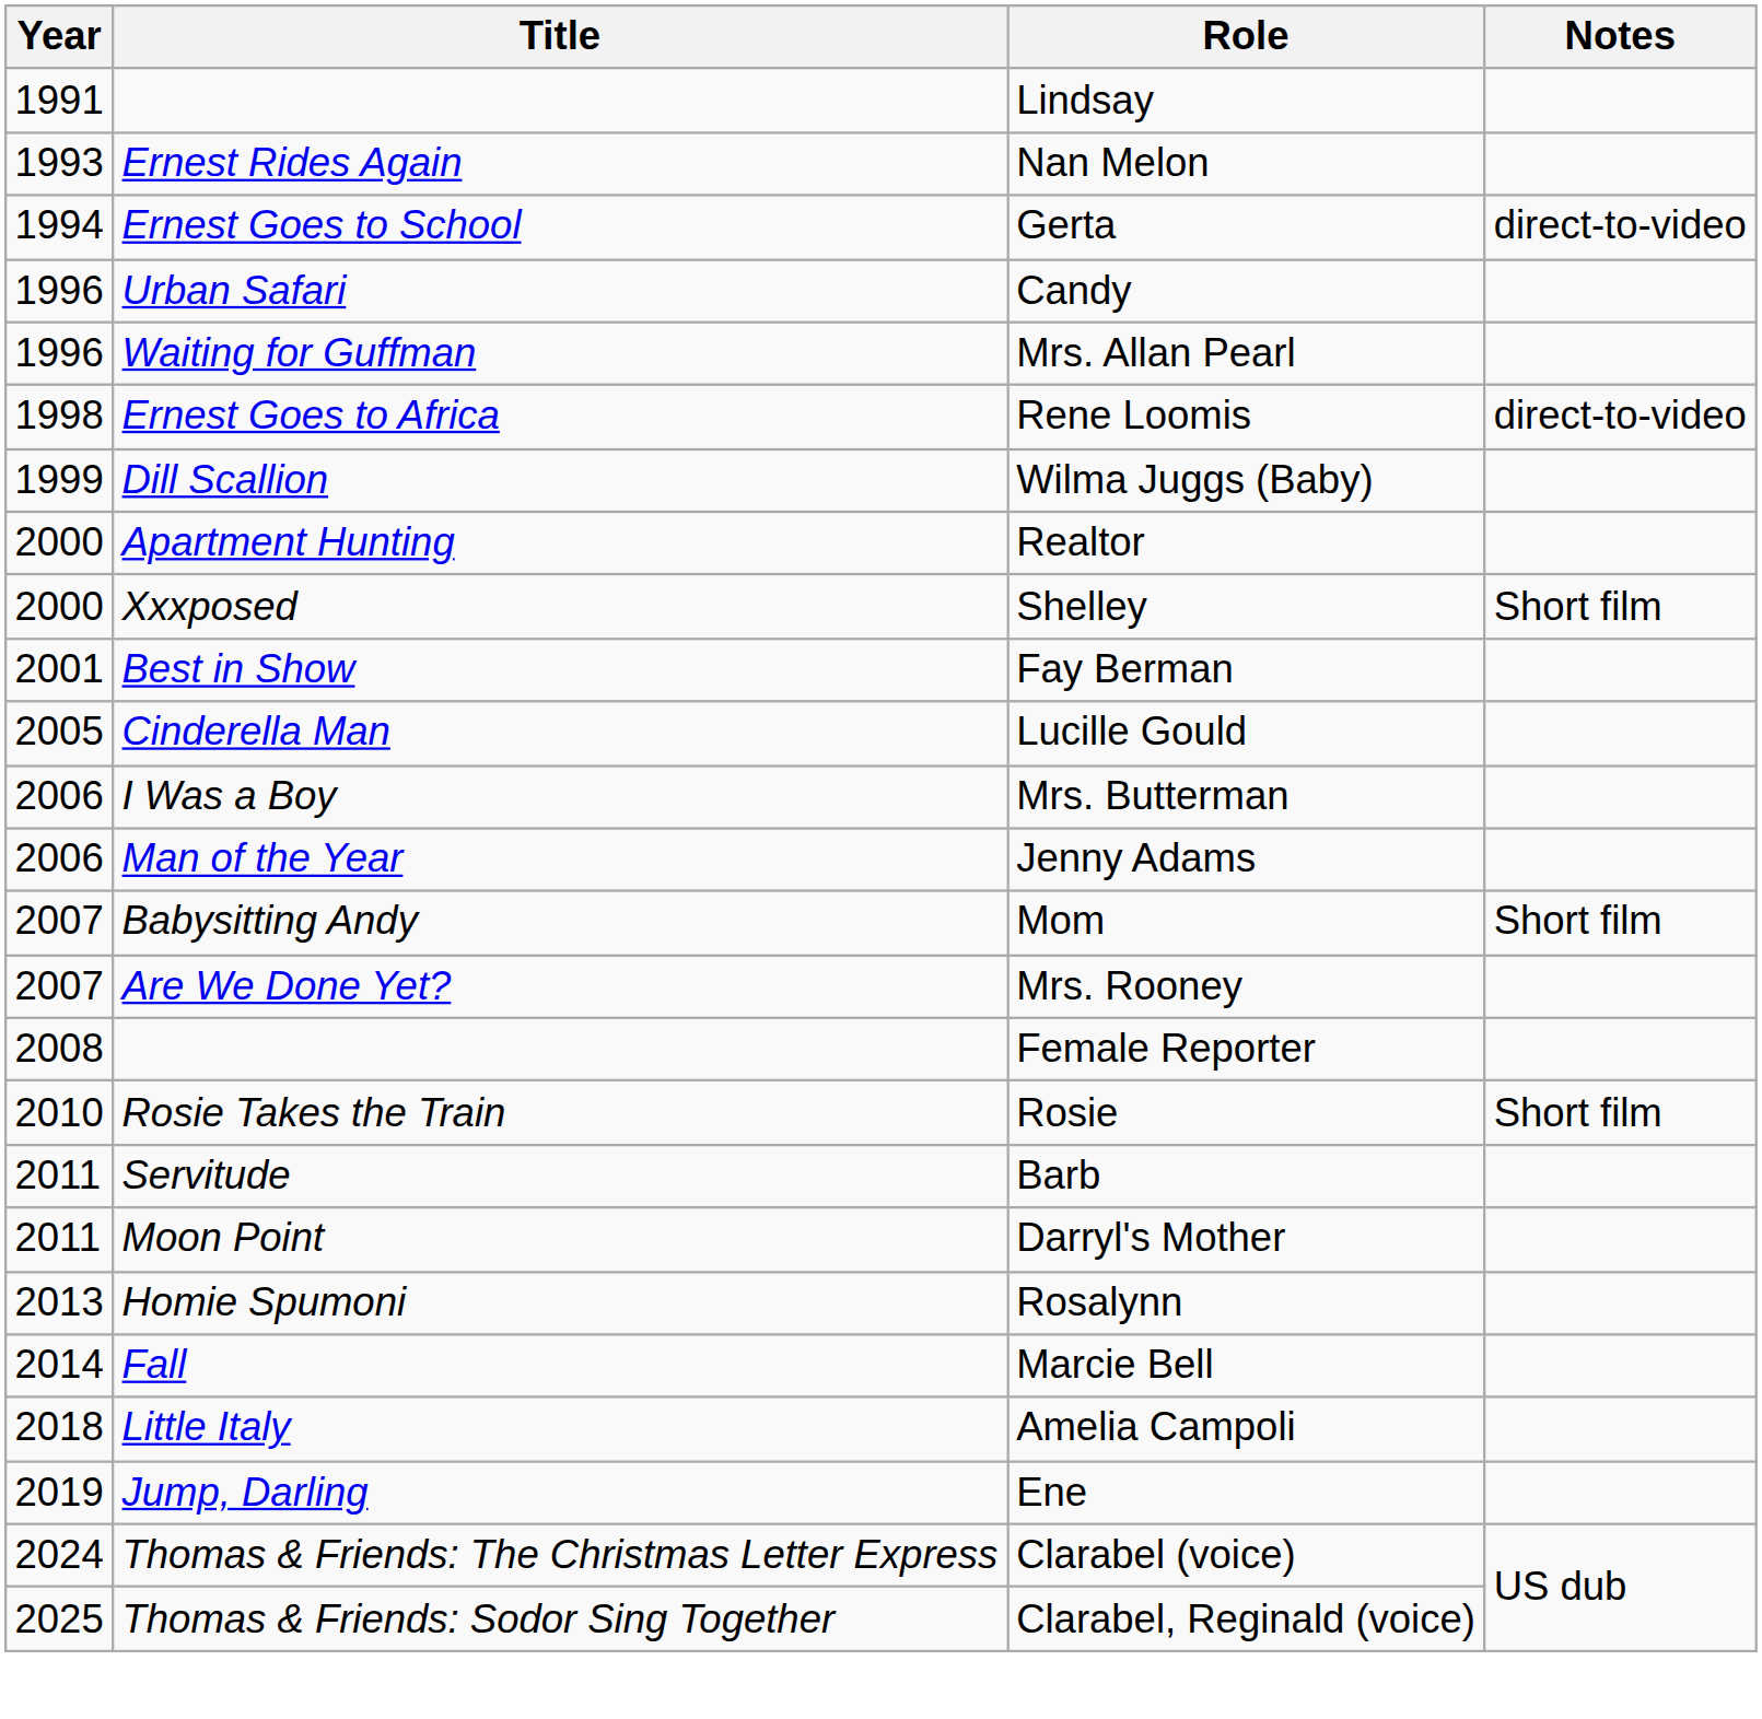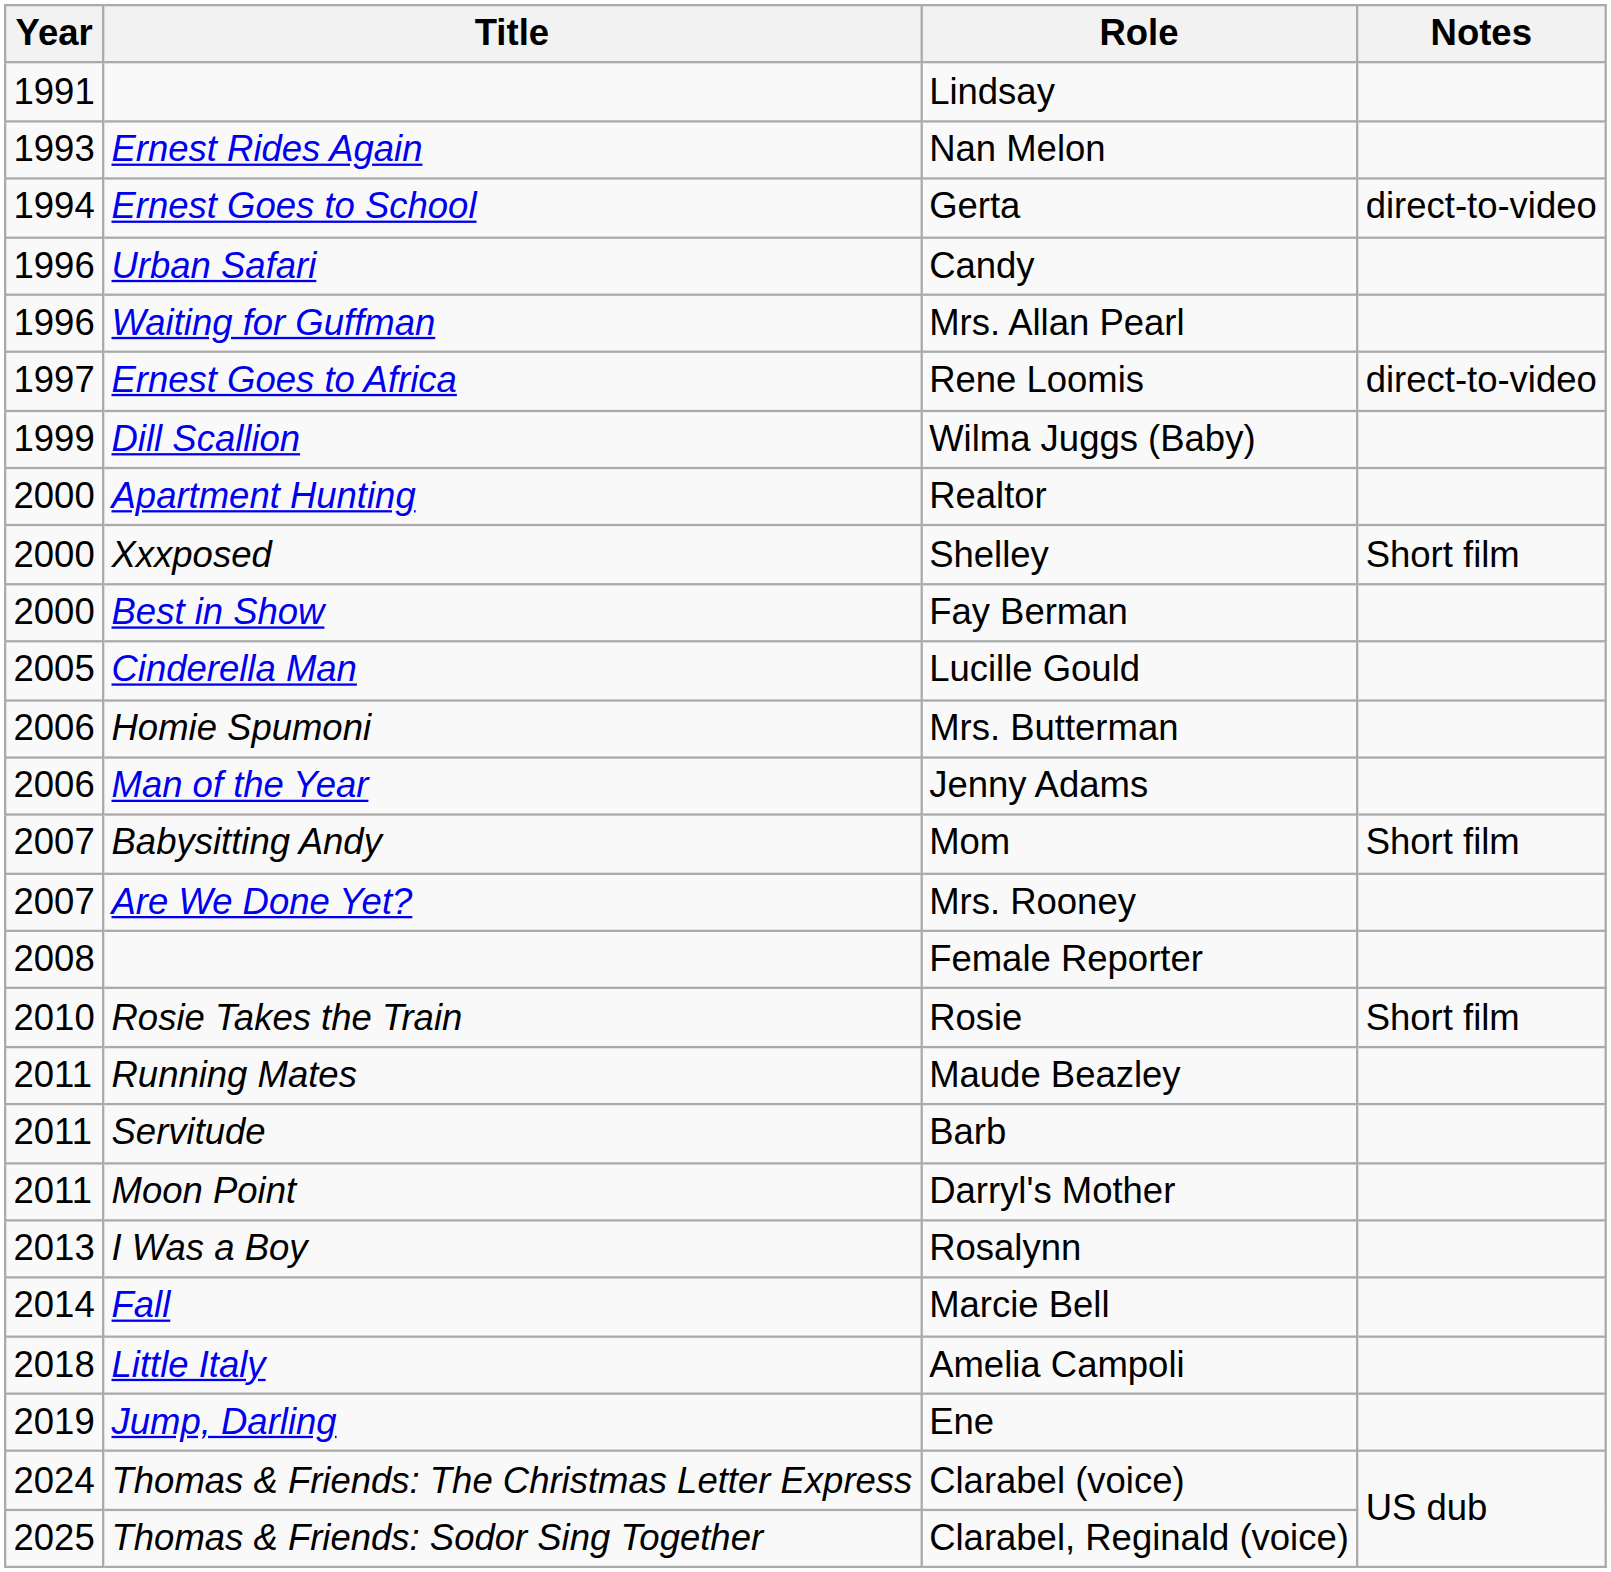Rene Loomis | Year: 1998 -> 1997
Fay Berman | Year: 2001 -> 2000
Mrs. Butterman | Title: I Was a Boy -> Homie Spumoni
+ row: 2011 | Running Mates | Maude Beazley
Rosalynn | Title: Homie Spumoni -> I Was a Boy
